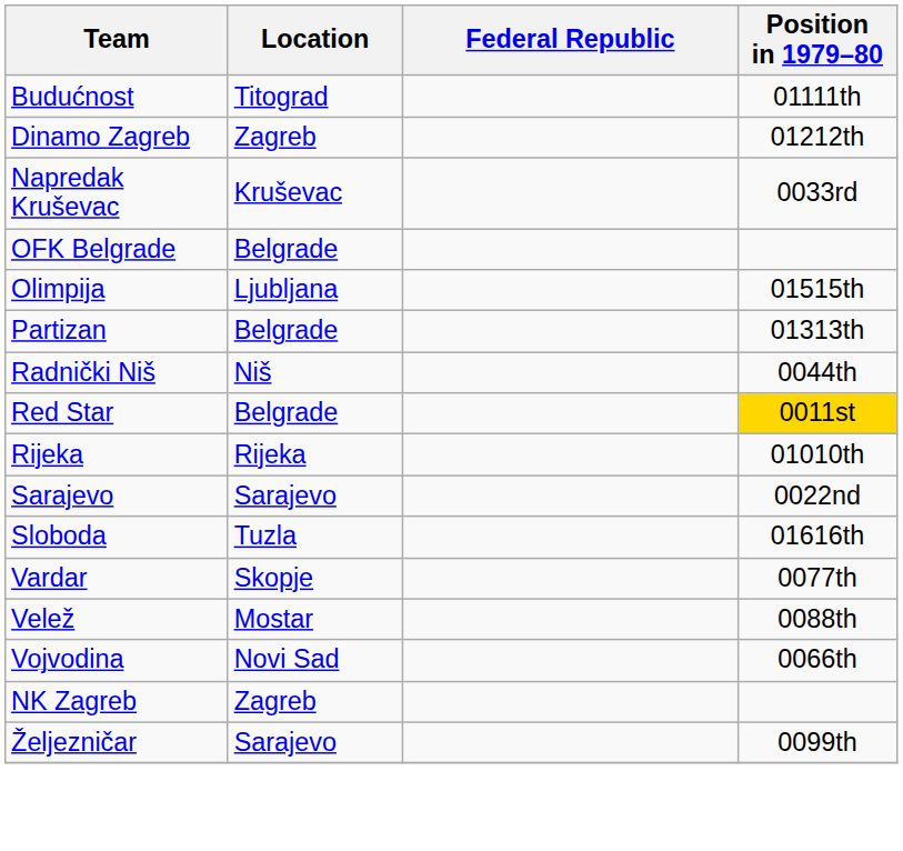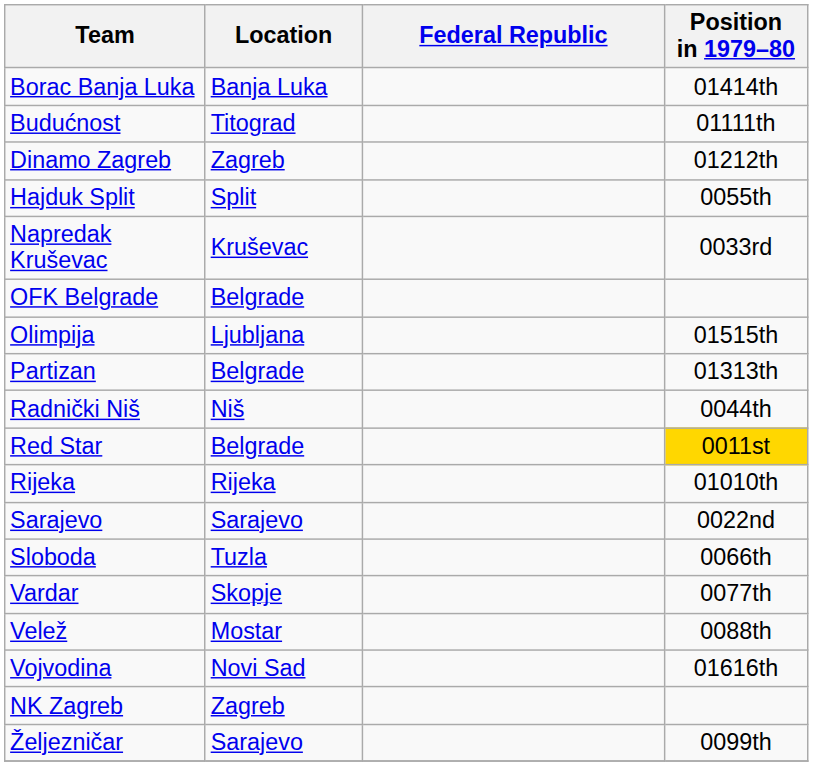+ row: Borac Banja Luka | Banja Luka | 01414th
+ row: Hajduk Split | Split | 0055th
Sloboda | Position in 1979–80: 01616th -> 0066th
Vojvodina | Position in 1979–80: 0066th -> 01616th
